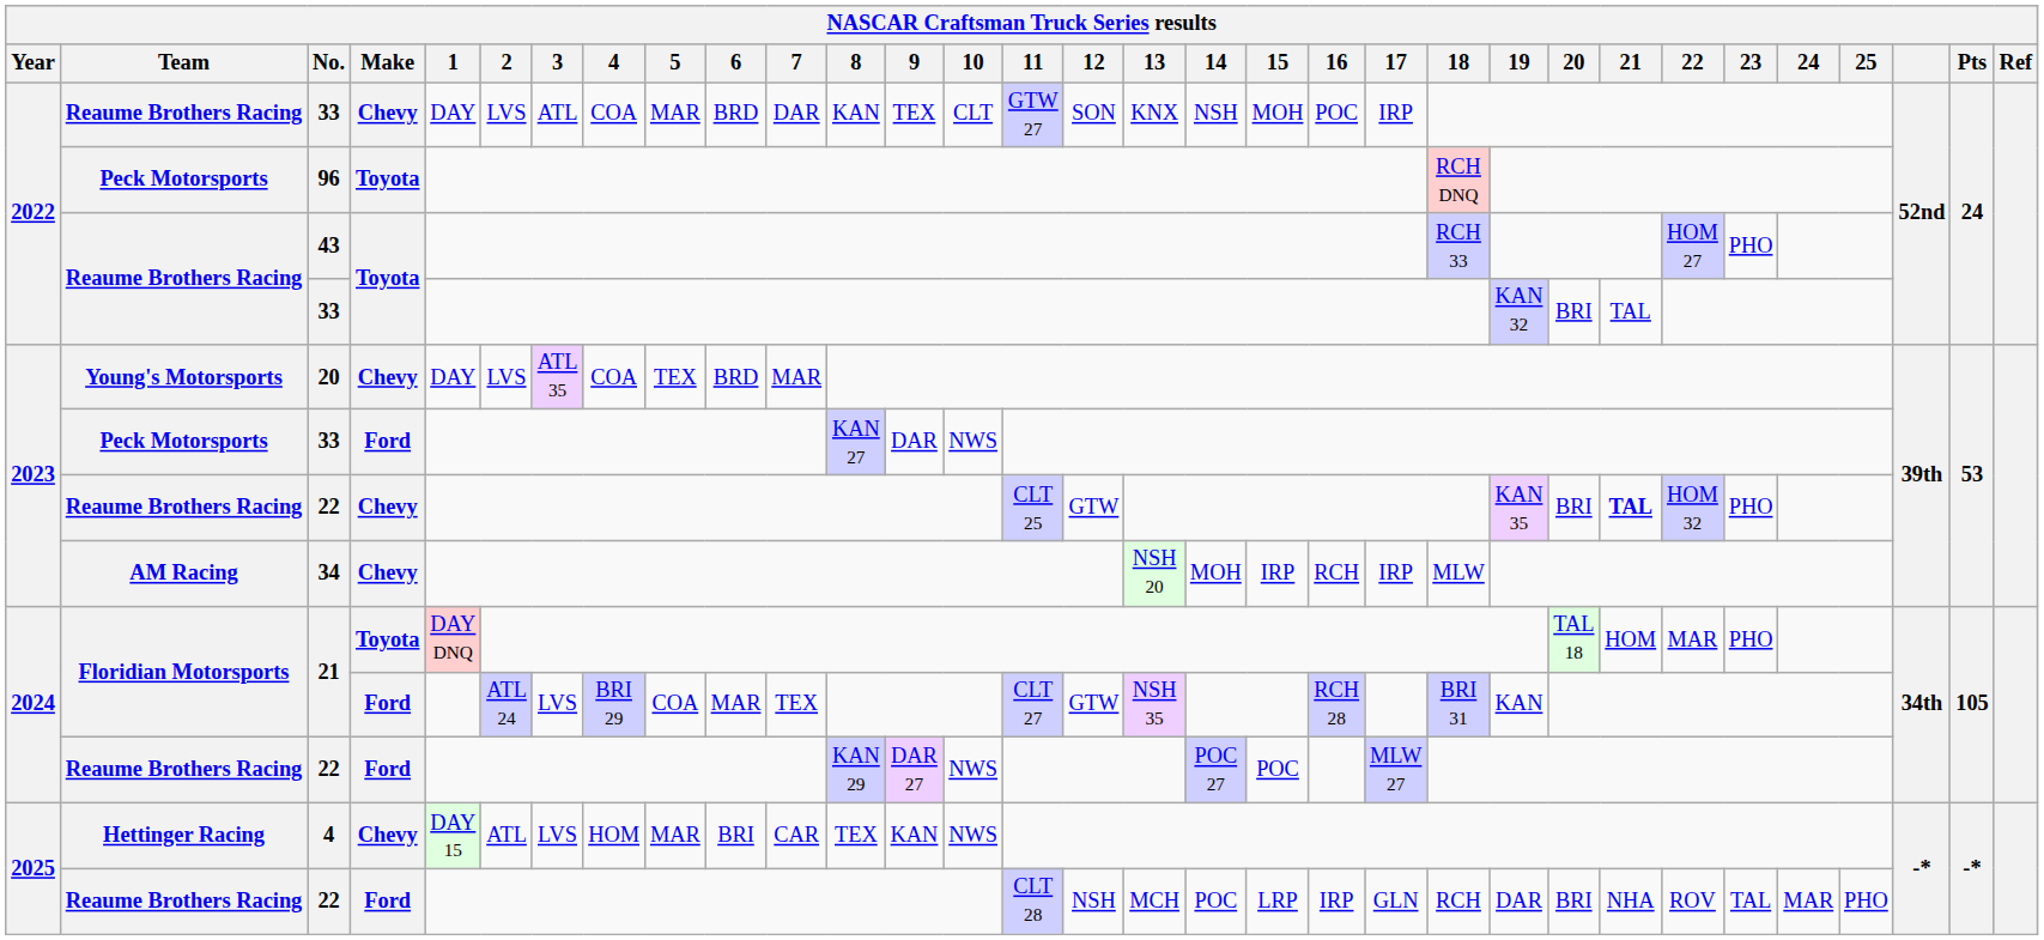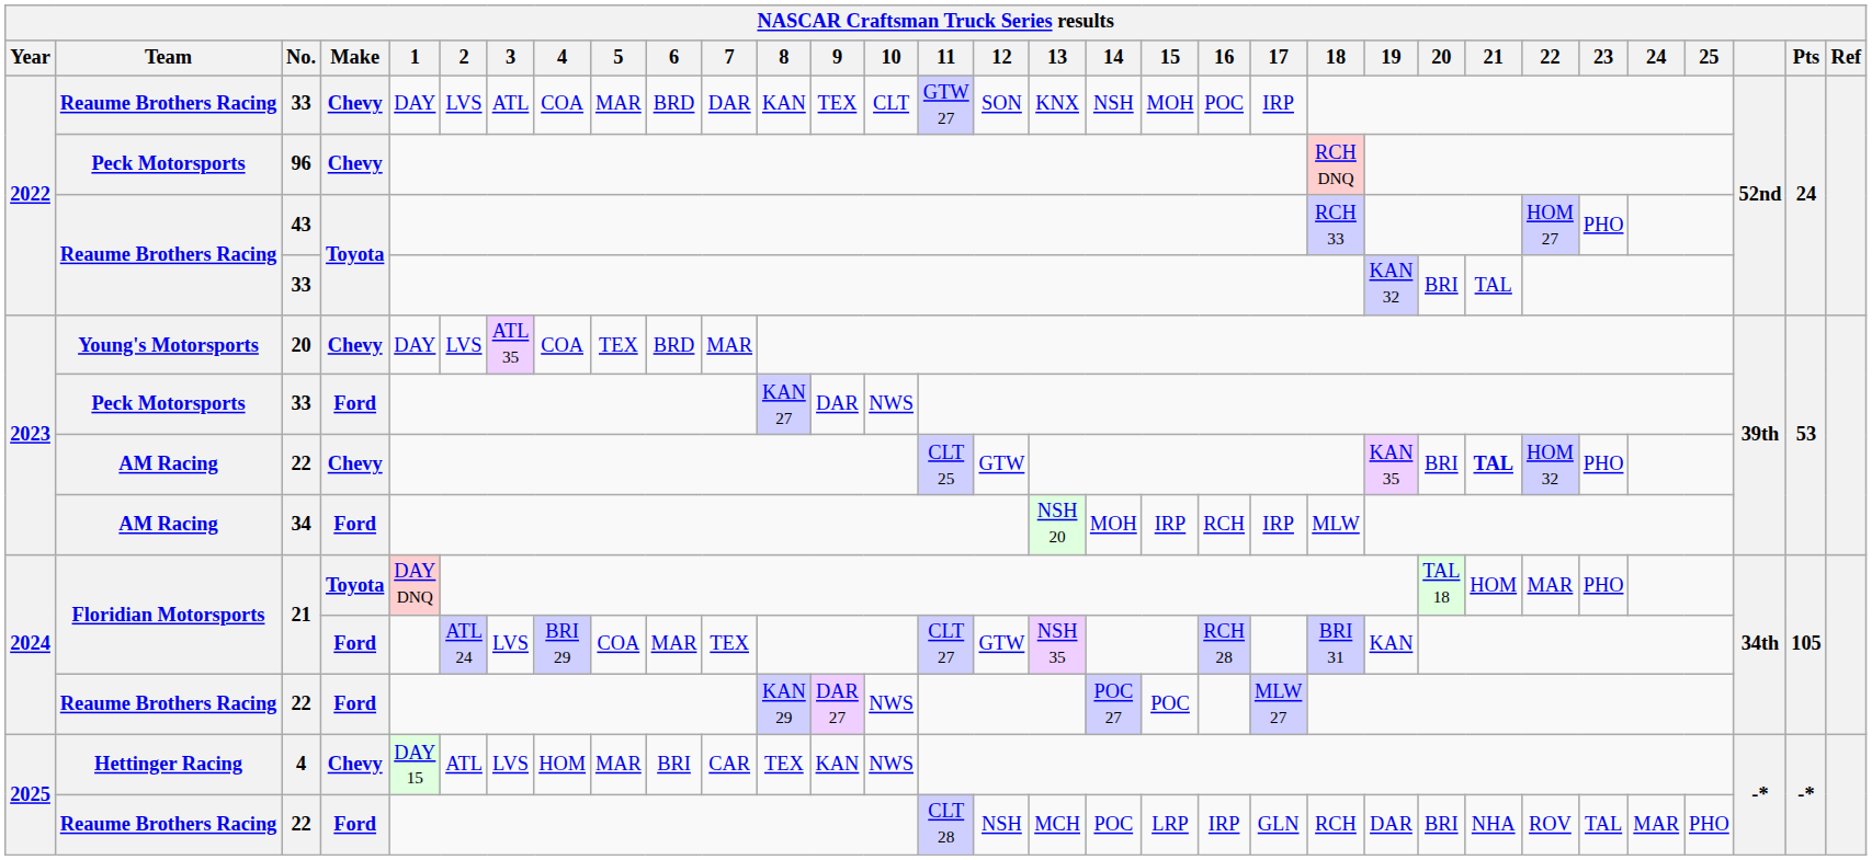96 | Make: Toyota -> Chevy
2023 / 22 | Team: Reaume Brothers Racing -> AM Racing
34 | Make: Chevy -> Ford
